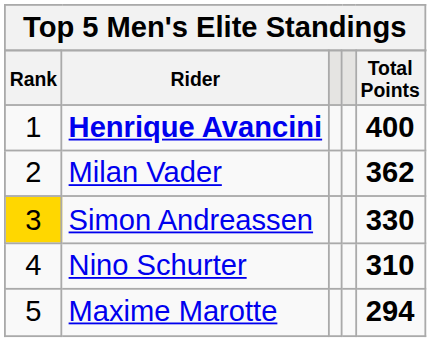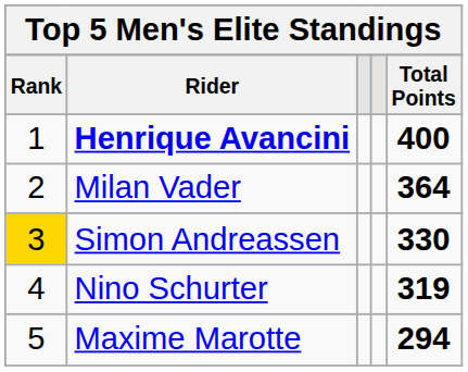Milan Vader | Total Points: 362 -> 364
Nino Schurter | Total Points: 310 -> 319
